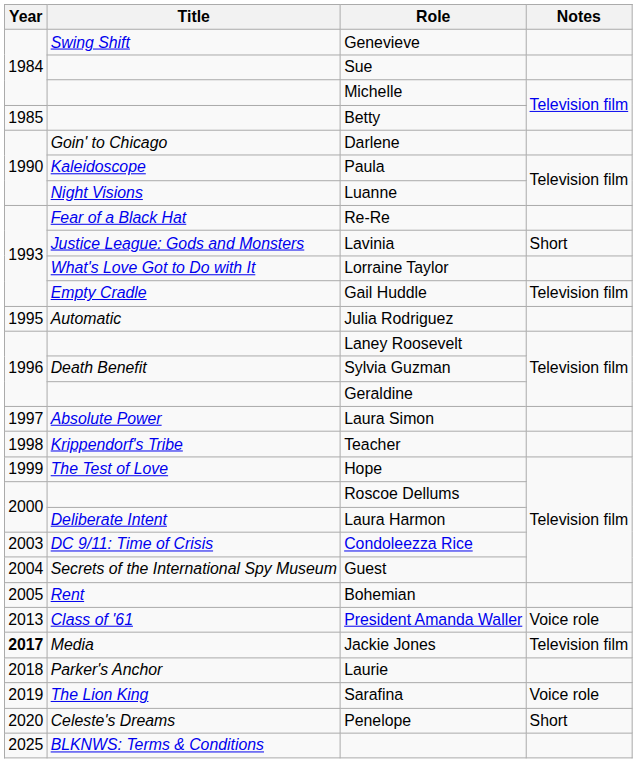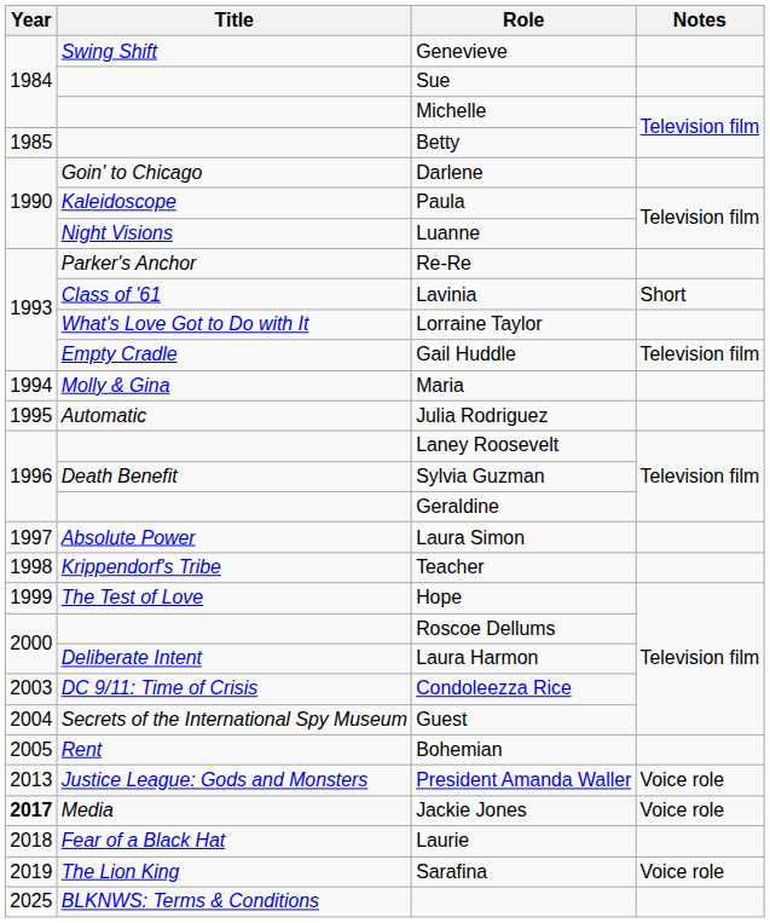Re-Re | Title: Fear of a Black Hat -> Parker's Anchor
Lavinia | Title: Justice League: Gods and Monsters -> Class of '61
+ row: 1994 | Molly & Gina | Maria
President Amanda Waller | Title: Class of '61 -> Justice League: Gods and Monsters
Jackie Jones | Notes: Television film -> Voice role
Laurie | Title: Parker's Anchor -> Fear of a Black Hat
- row: 2020 | Celeste's Dreams | Penelope | Short
